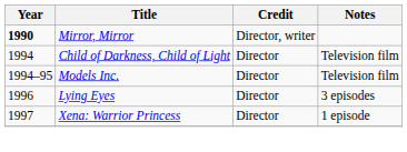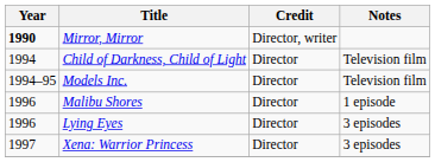+ row: 1996 | Malibu Shores | Director | 1 episode
Xena: Warrior Princess | Notes: 1 episode -> 3 episodes
